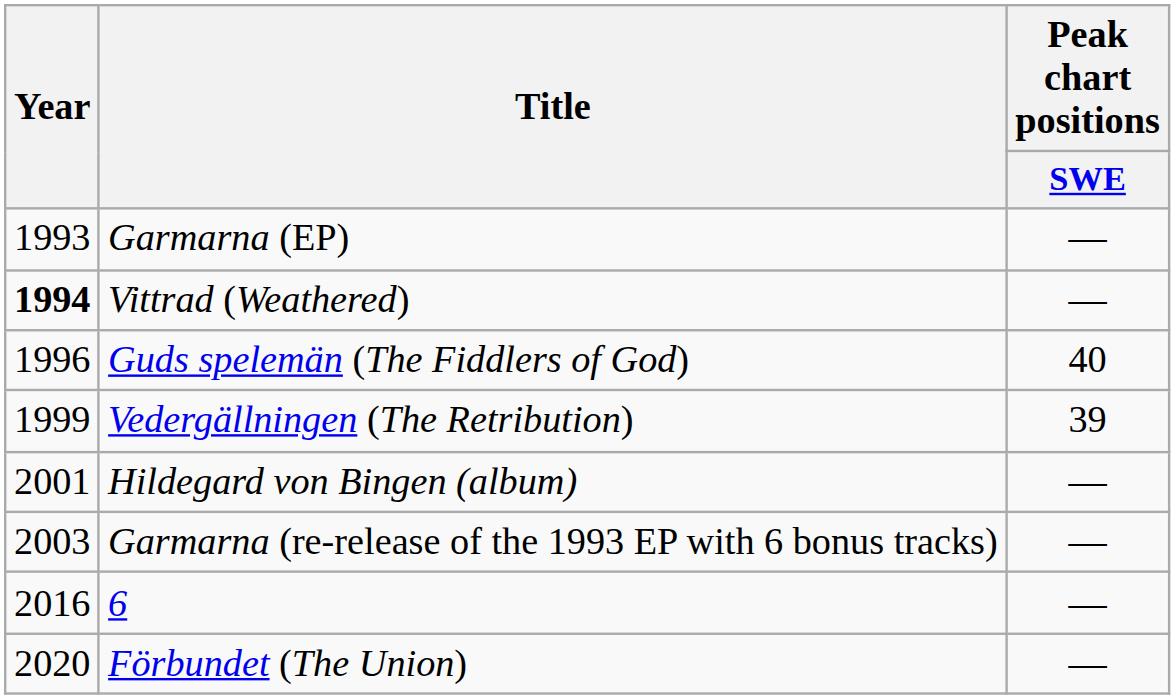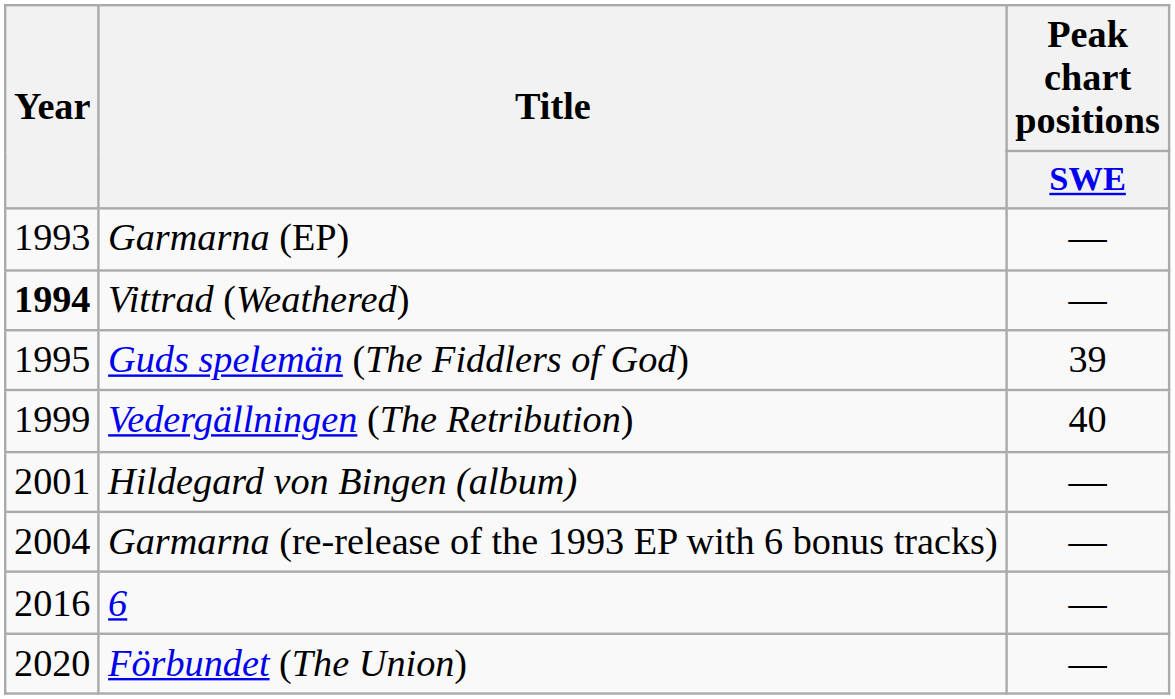Guds spelemän (The Fiddlers of God) | Year: 1996 -> 1995
Guds spelemän (The Fiddlers of God) | Peak chart positions / SWE: 40 -> 39
Vedergällningen (The Retribution) | Peak chart positions / SWE: 39 -> 40
Garmarna (re-release of the 1993 EP with 6 bonus tracks) | Year: 2003 -> 2004
